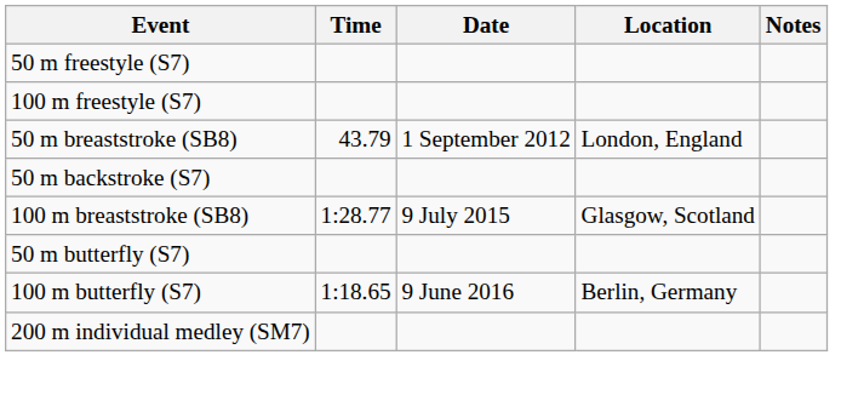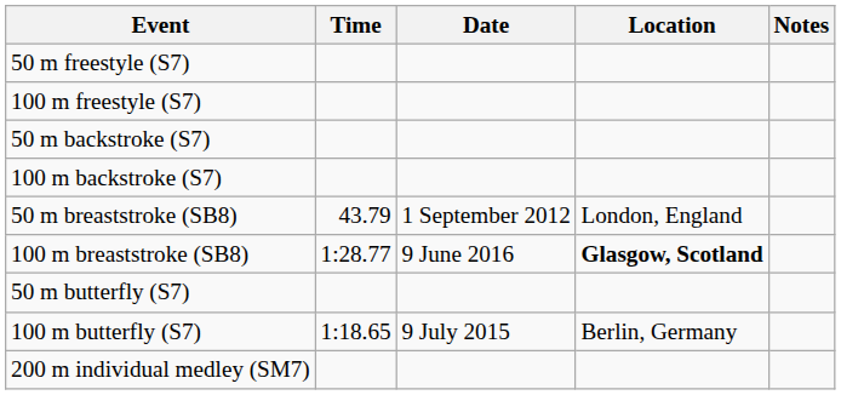rows swapped: 50 m backstroke (S7) <-> 50 m breaststroke (SB8)
+ row: 100 m backstroke (S7)
100 m breaststroke (SB8) | Date: 9 July 2015 -> 9 June 2016
100 m breaststroke (SB8) | Location: normal -> bold
100 m butterfly (S7) | Date: 9 June 2016 -> 9 July 2015
